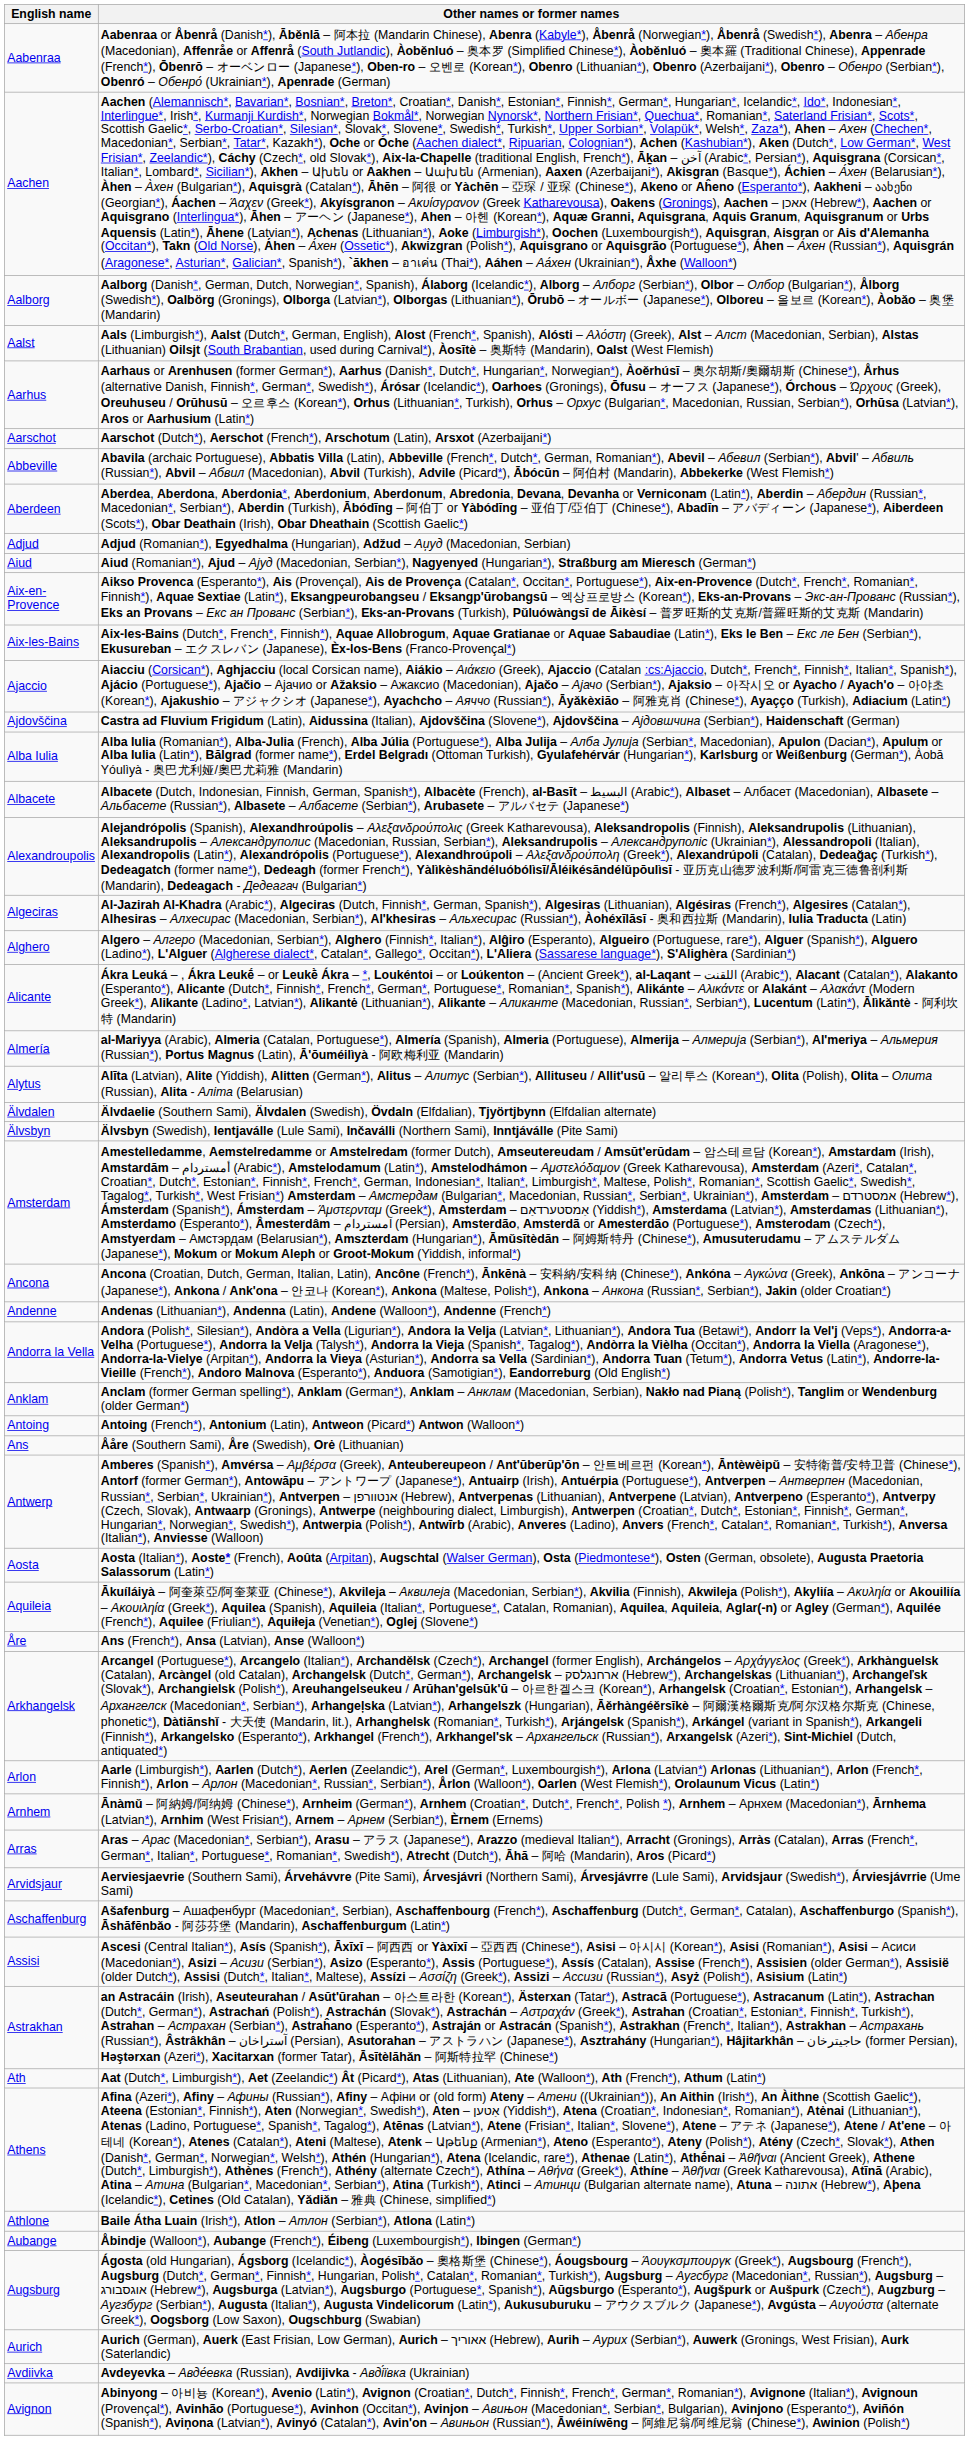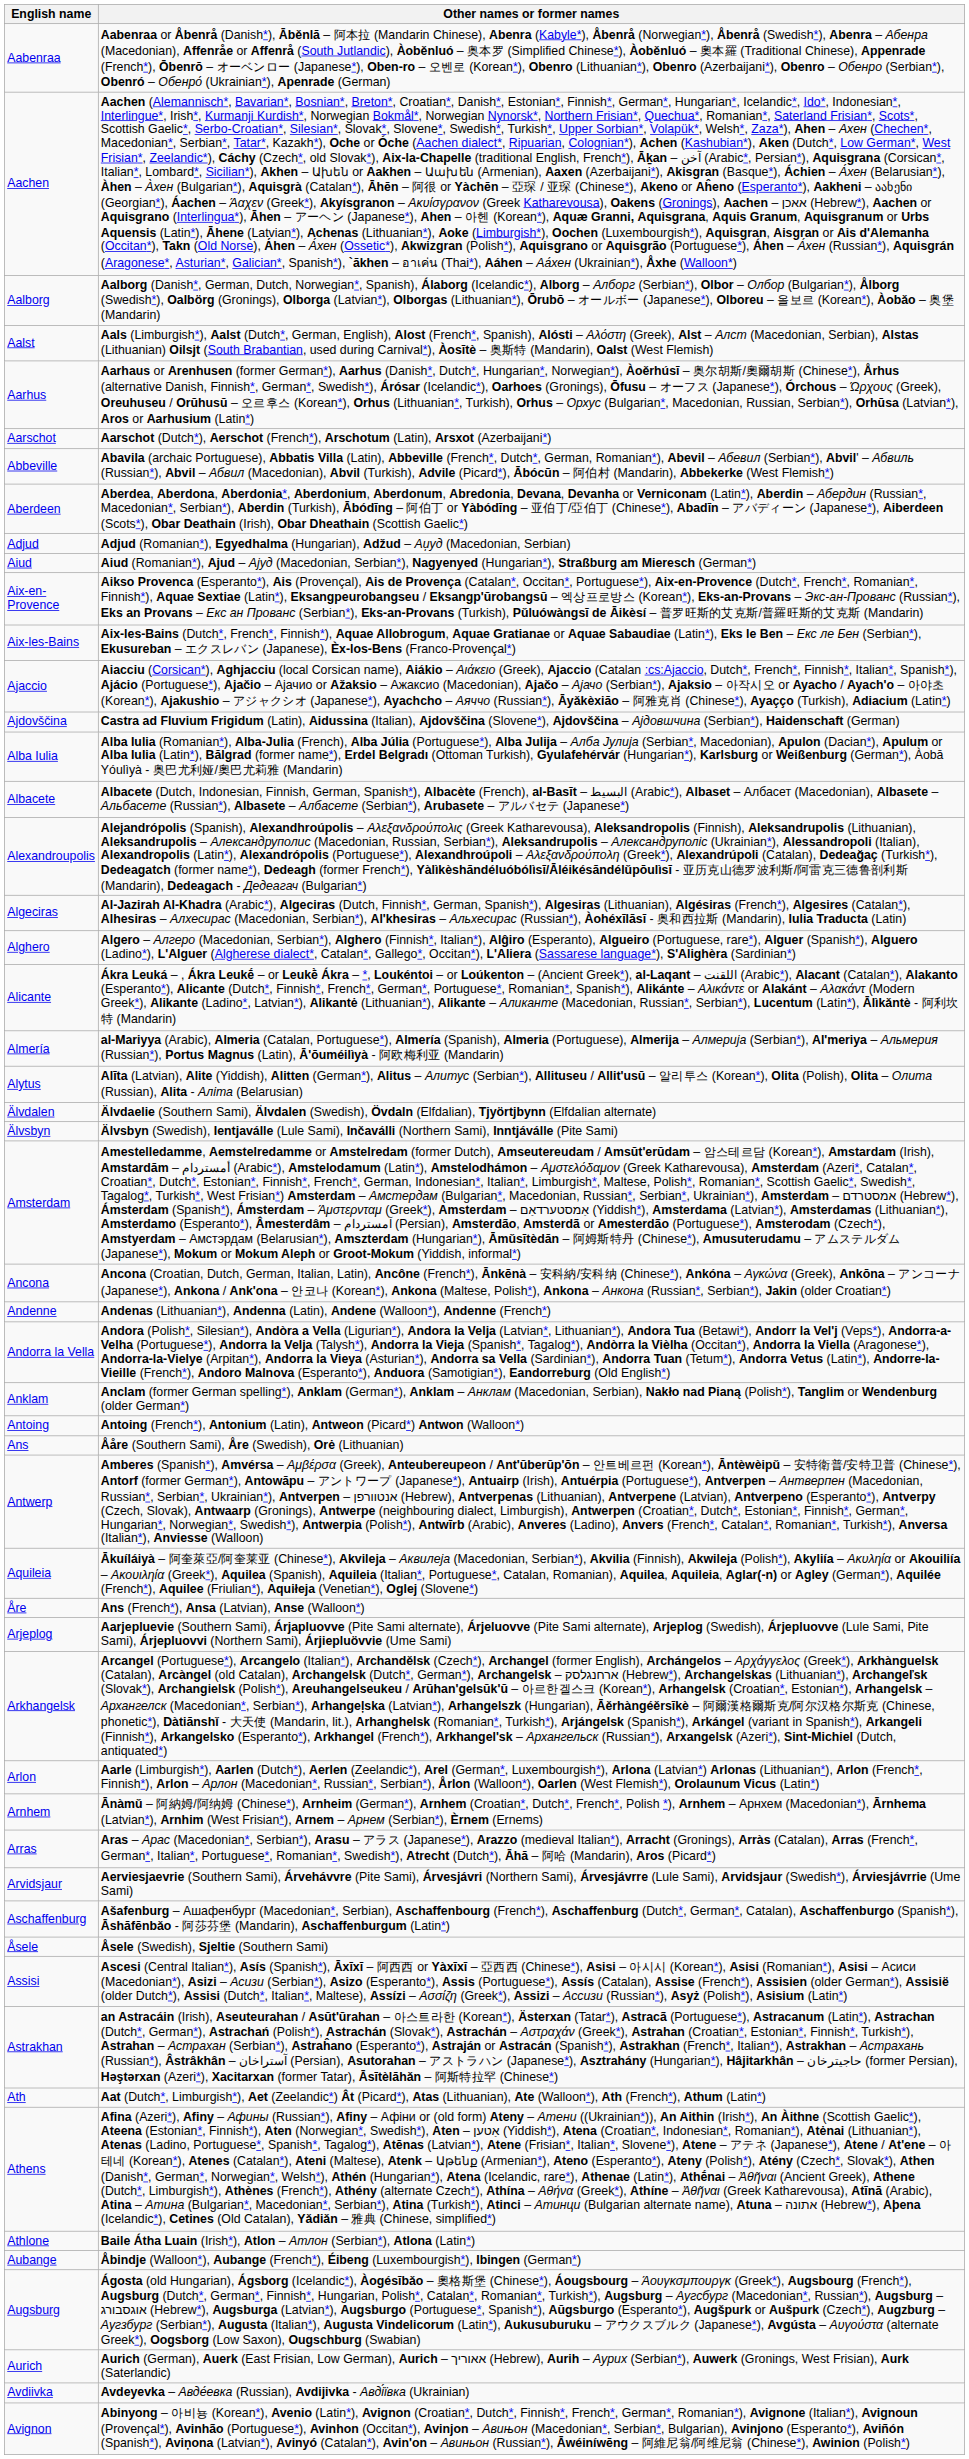- row: Aosta | Aosta (Italian*), Aoste* (French), Aoûta (Arpitan), Augschtal (Walser German), Osta (Piedmontese*), Osten (German, obsolete), Augusta Praetoria Salassorum (Latin*)
+ row: Arjeplog | Aarjepluevie (Southern Sami), Árjapluovve (Pite Sami alternate), Árjeluovve (Pite Sami alternate), Arjeplog (Swedish), Árjepluovve (Lule Sami, Pite Sami), Árjepluovvi (Northern Sami), Árjiepluövvie (Ume Sami)
+ row: Åsele | Åsele (Swedish), Sjeltie (Southern Sami)
